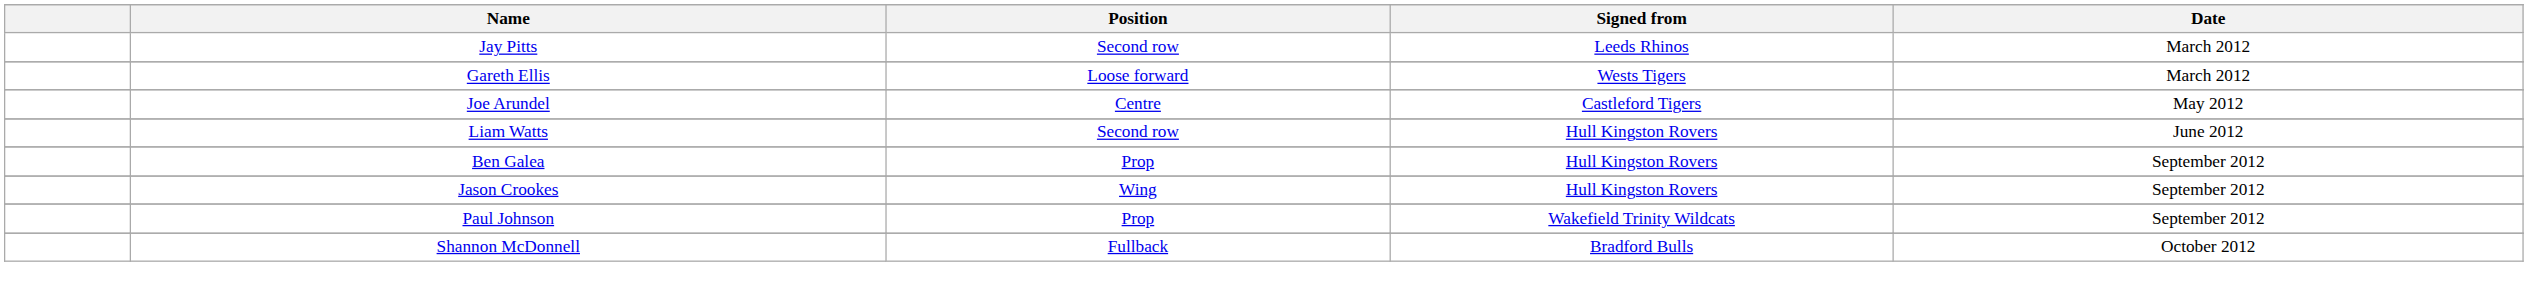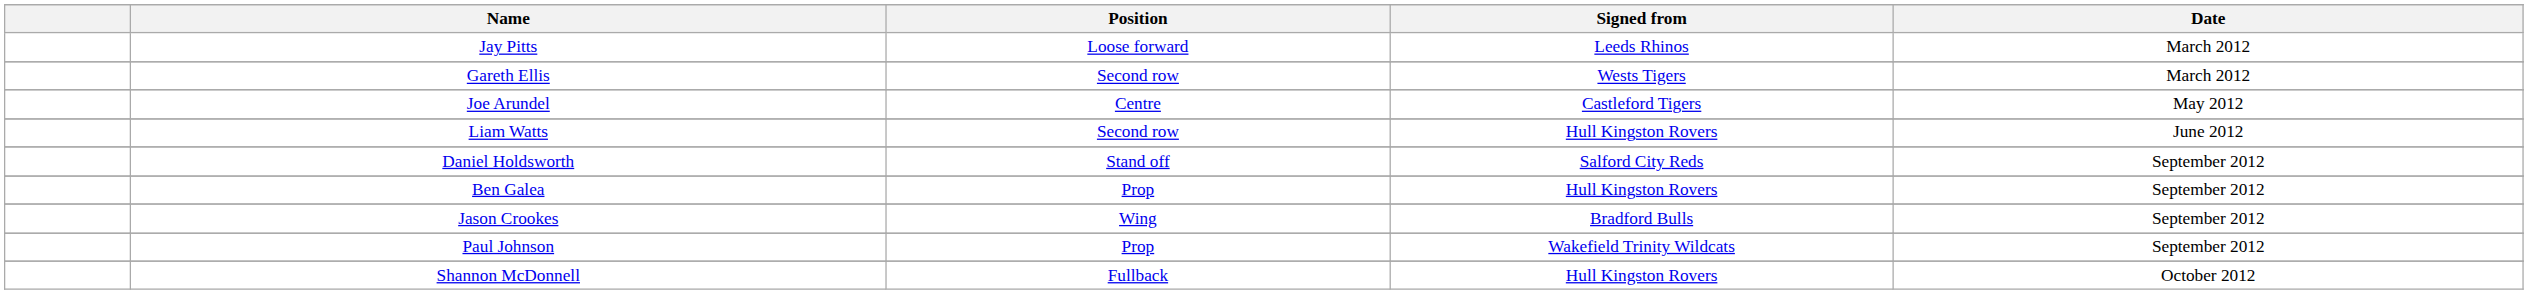Jay Pitts | Position: Second row -> Loose forward
Gareth Ellis | Position: Loose forward -> Second row
+ row: Daniel Holdsworth | Stand off | Salford City Reds | September 2012
Jason Crookes | Signed from: Hull Kingston Rovers -> Bradford Bulls
Shannon McDonnell | Signed from: Bradford Bulls -> Hull Kingston Rovers
